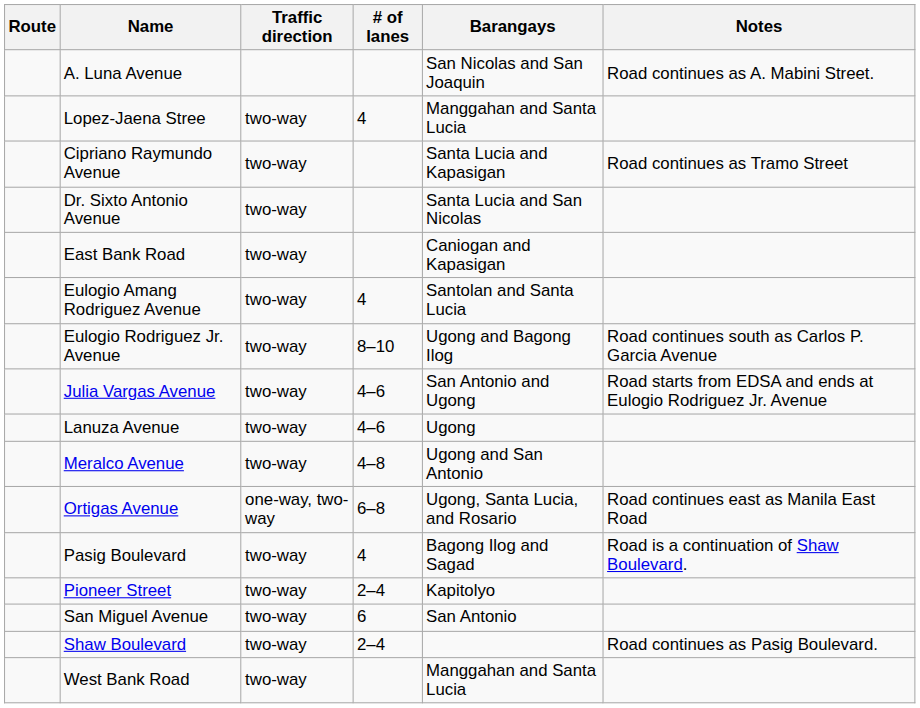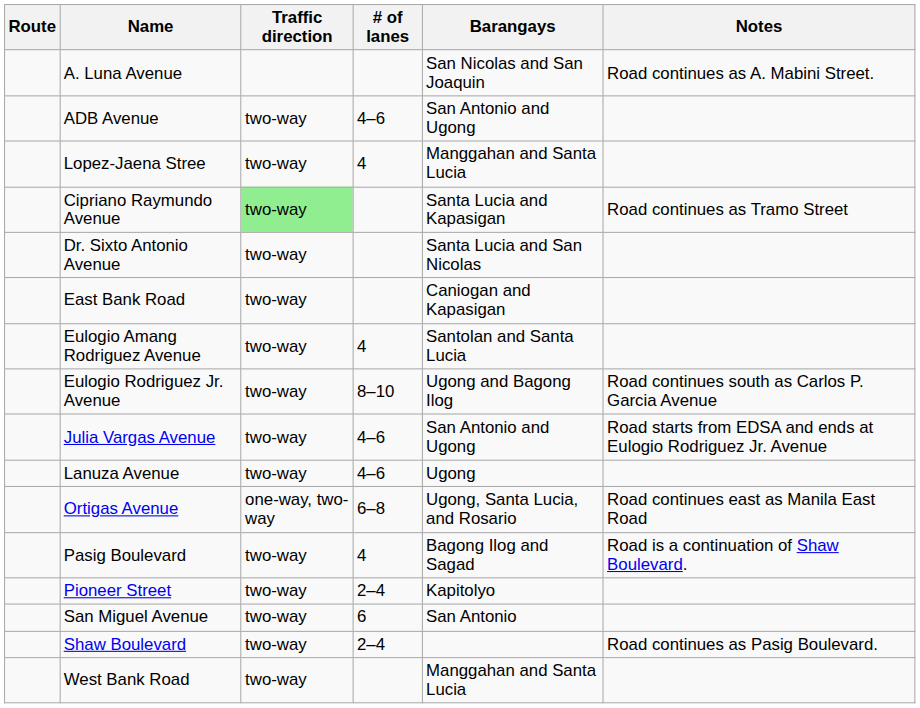+ row: ADB Avenue | two-way | 4–6 | San Antonio and Ugong
Cipriano Raymundo Avenue | Traffic direction: no background -> lightgreen background
- row: Meralco Avenue | two-way | 4–8 | Ugong and San Antonio
